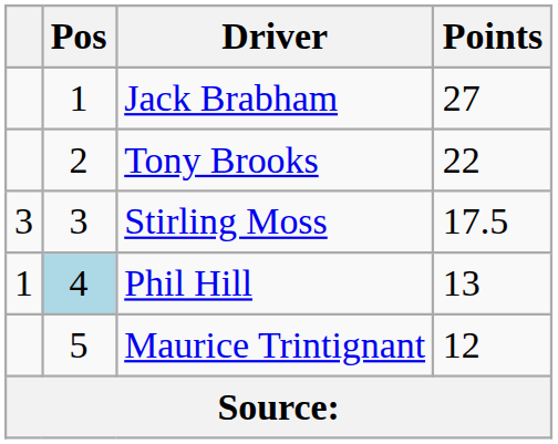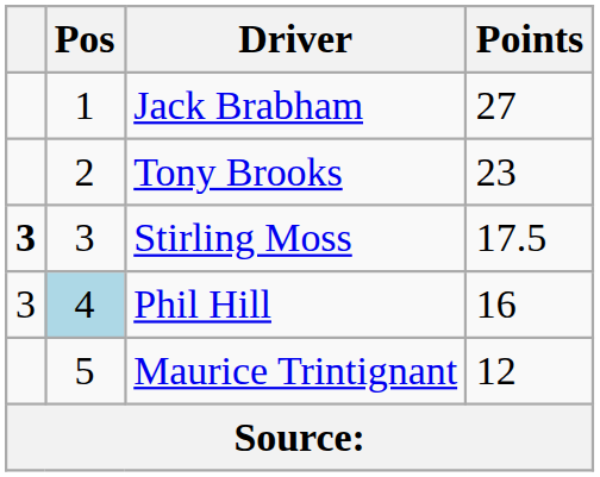Tony Brooks | Points: 22 -> 23
Stirling Moss | column 1: normal -> bold
Phil Hill | column 1: 1 -> 3
Phil Hill | Points: 13 -> 16
